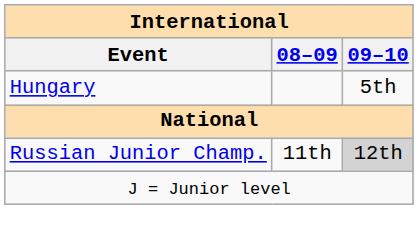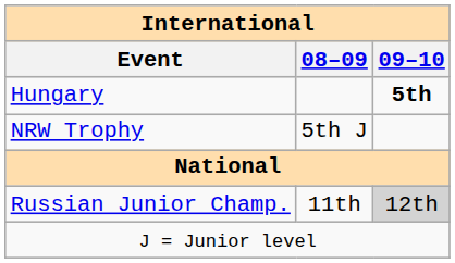Hungary | 09–10: normal -> bold
+ row: NRW Trophy | 5th J
